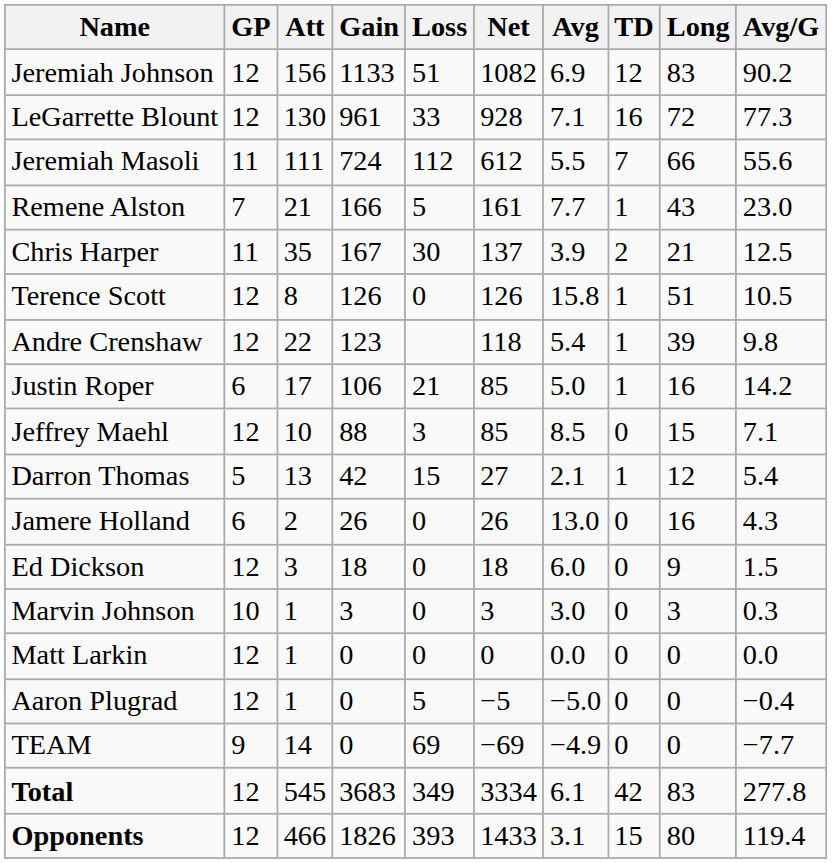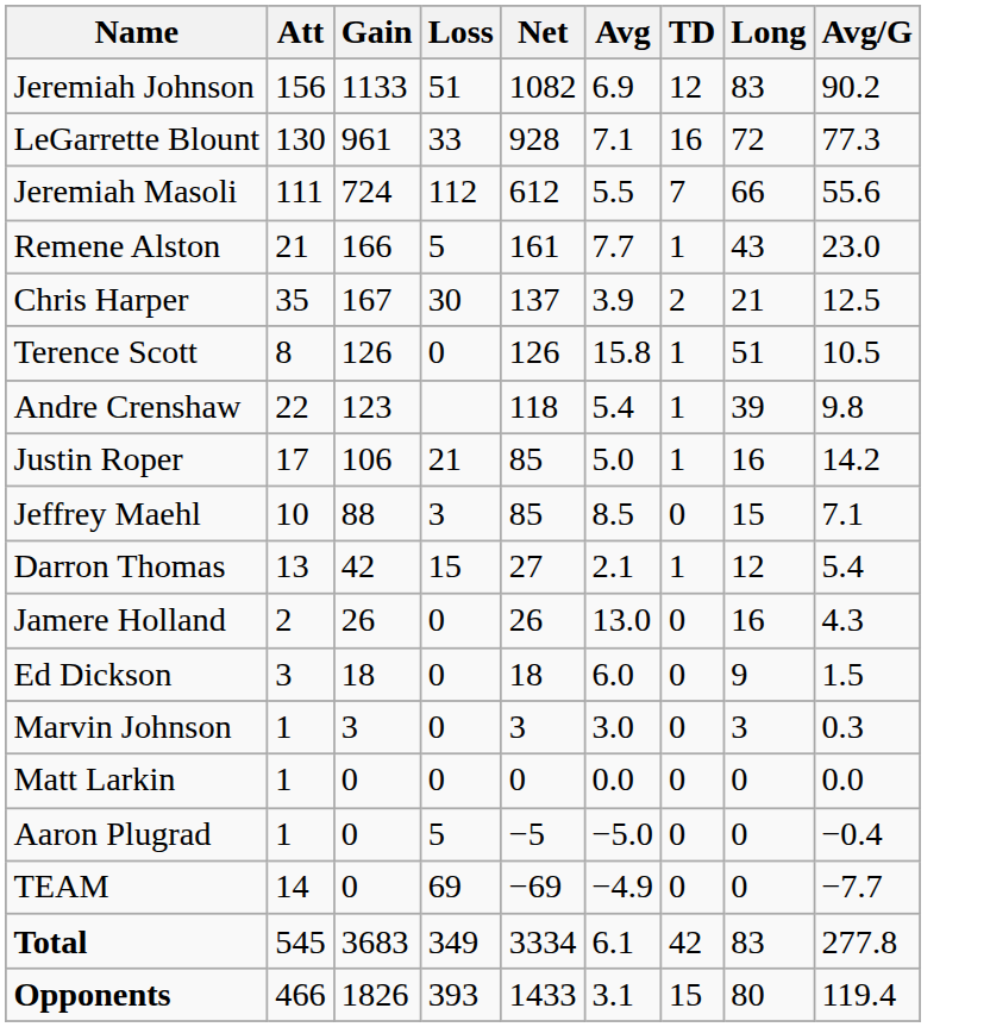- column: GP | 12 | 12 | 11 | 7 | 11 | 12 | 12 | 6 | 12 | 5 | 6 | 12 | 10 | 12 | 12 | 9 | 12 | 12
